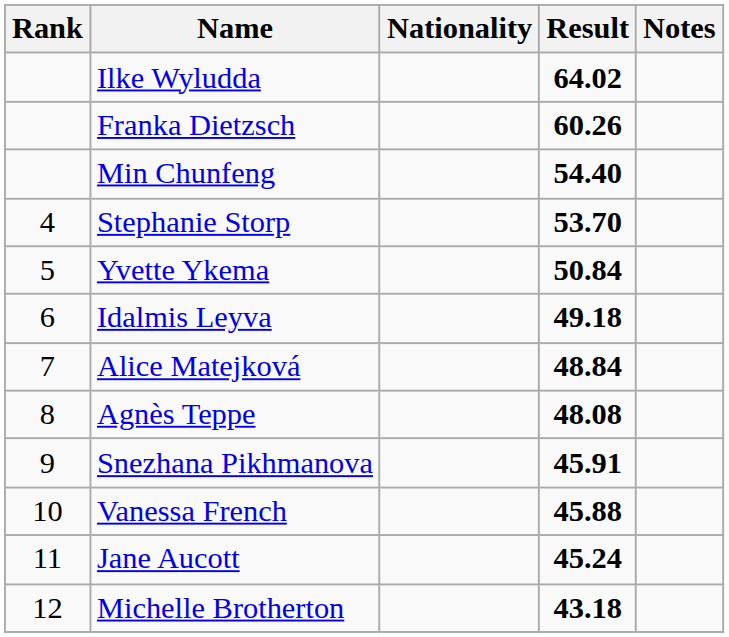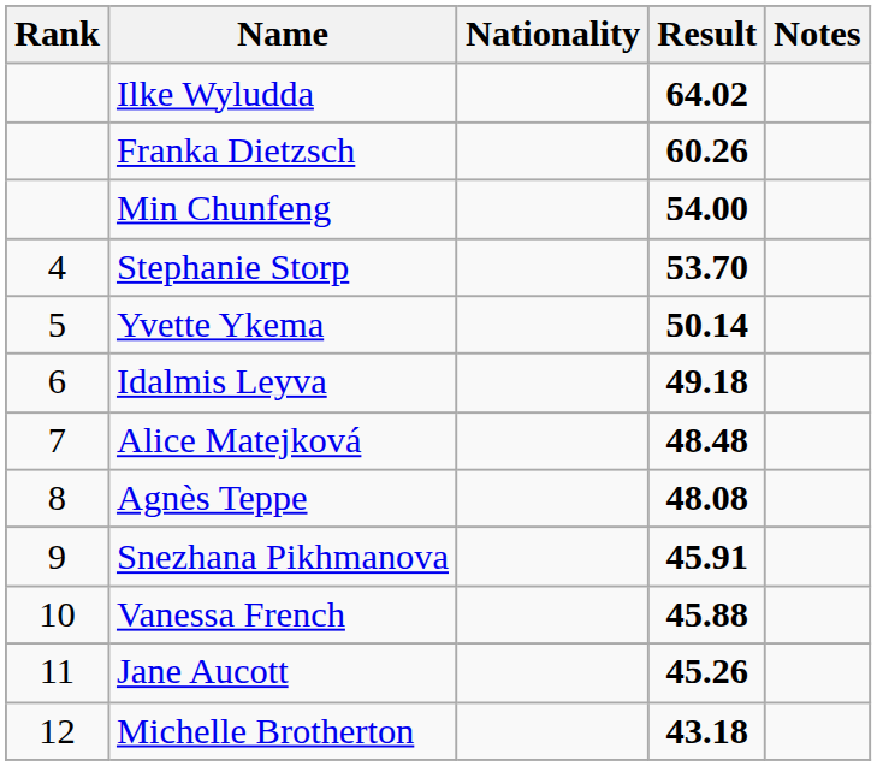Min Chunfeng | Result: 54.40 -> 54.00
Yvette Ykema | Result: 50.84 -> 50.14
Alice Matejková | Result: 48.84 -> 48.48
Jane Aucott | Result: 45.24 -> 45.26
